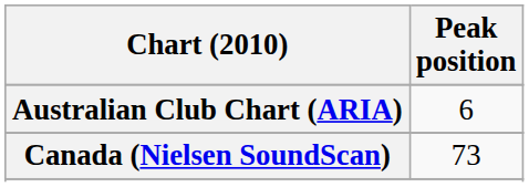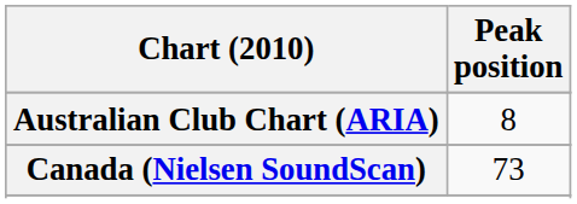Australian Club Chart (ARIA) | Peak position: 6 -> 8
